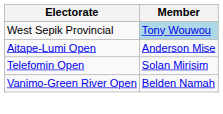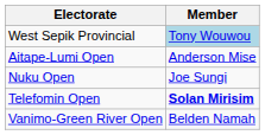+ row: Nuku Open | Joe Sungi
Telefomin Open | Member: normal -> bold
